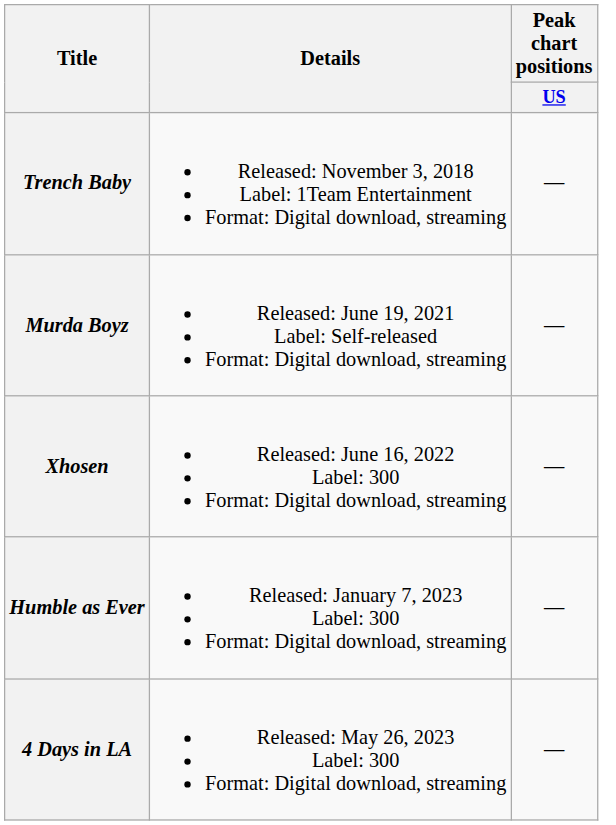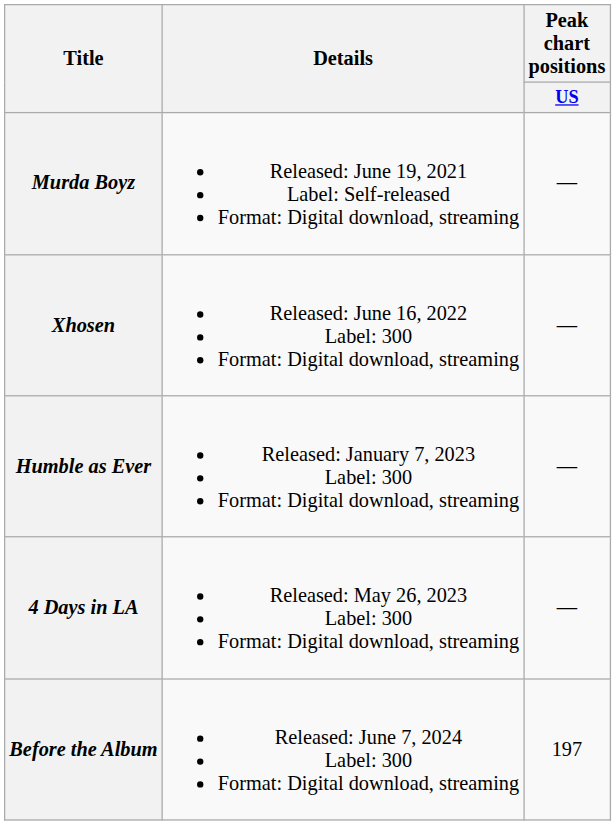- row: Trench Baby | Released: November 3, 2018 Label: 1Team Entertainment Format: Digital download, streaming | —
+ row: Before the Album | Released: June 7, 2024 Label: 300 Format: Digital download, streaming | 197
